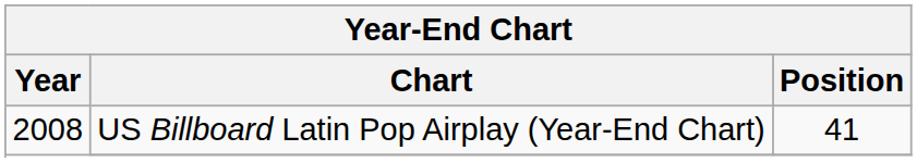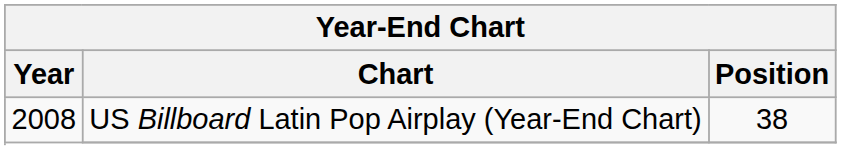US Billboard Latin Pop Airplay (Year-End Chart) | Position: 41 -> 38
